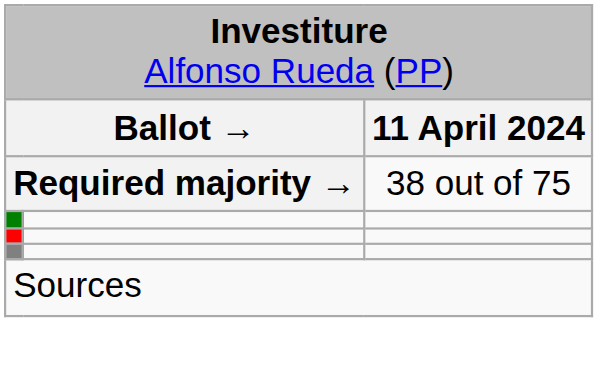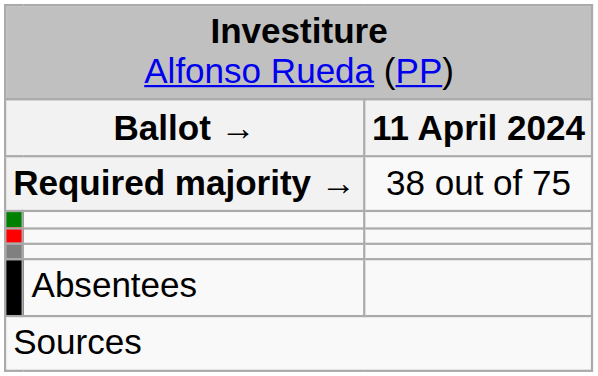+ row: Absentees
